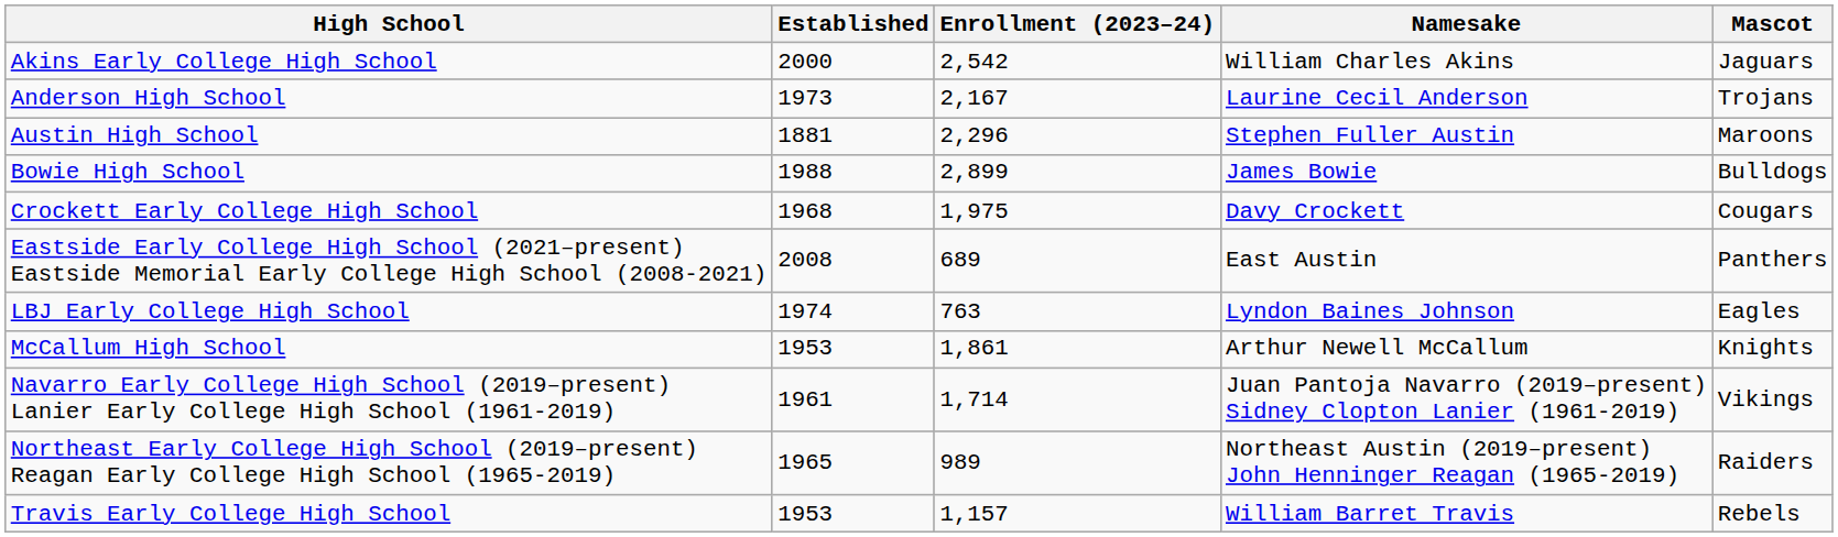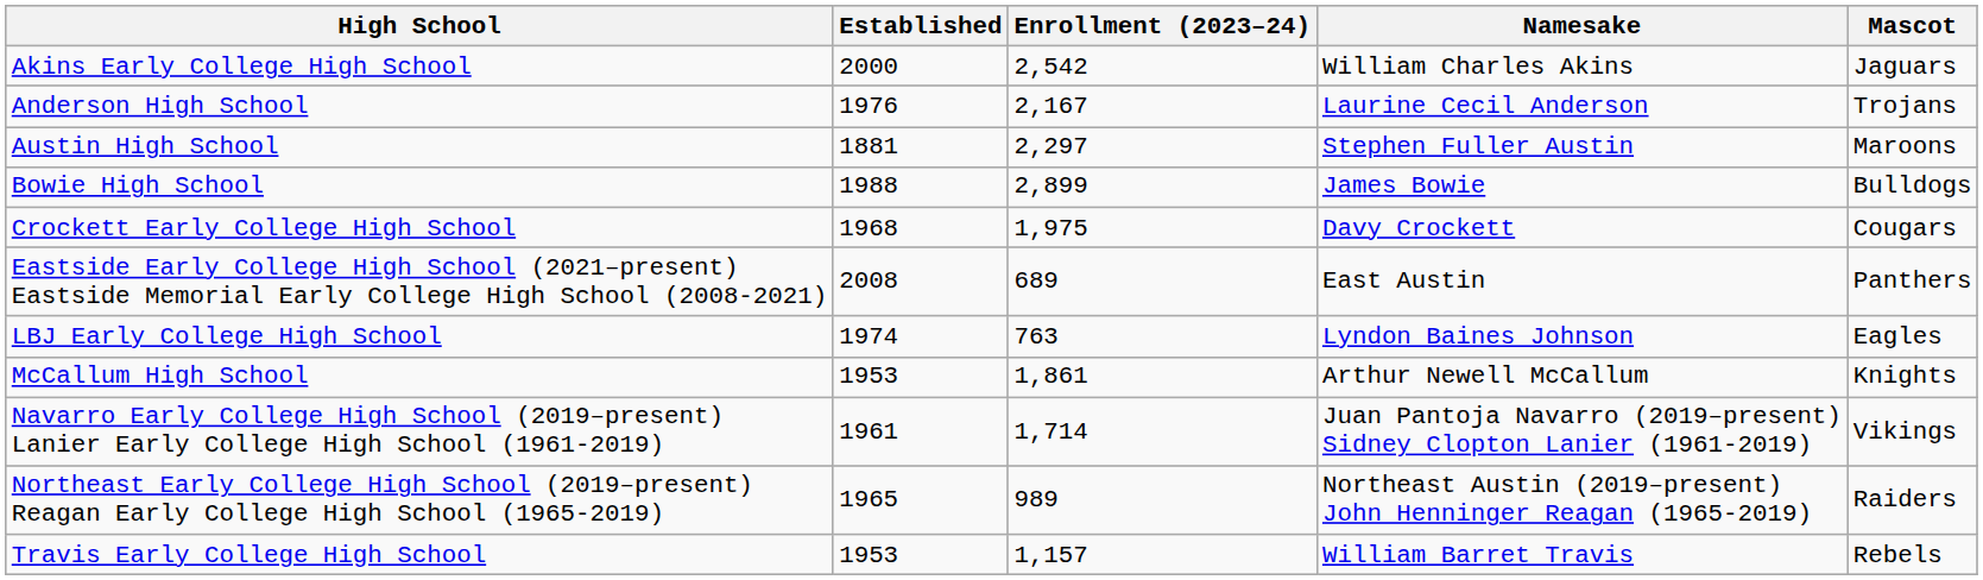Anderson High School | Established: 1973 -> 1976
Austin High School | Enrollment (2023–24): 2,296 -> 2,297
